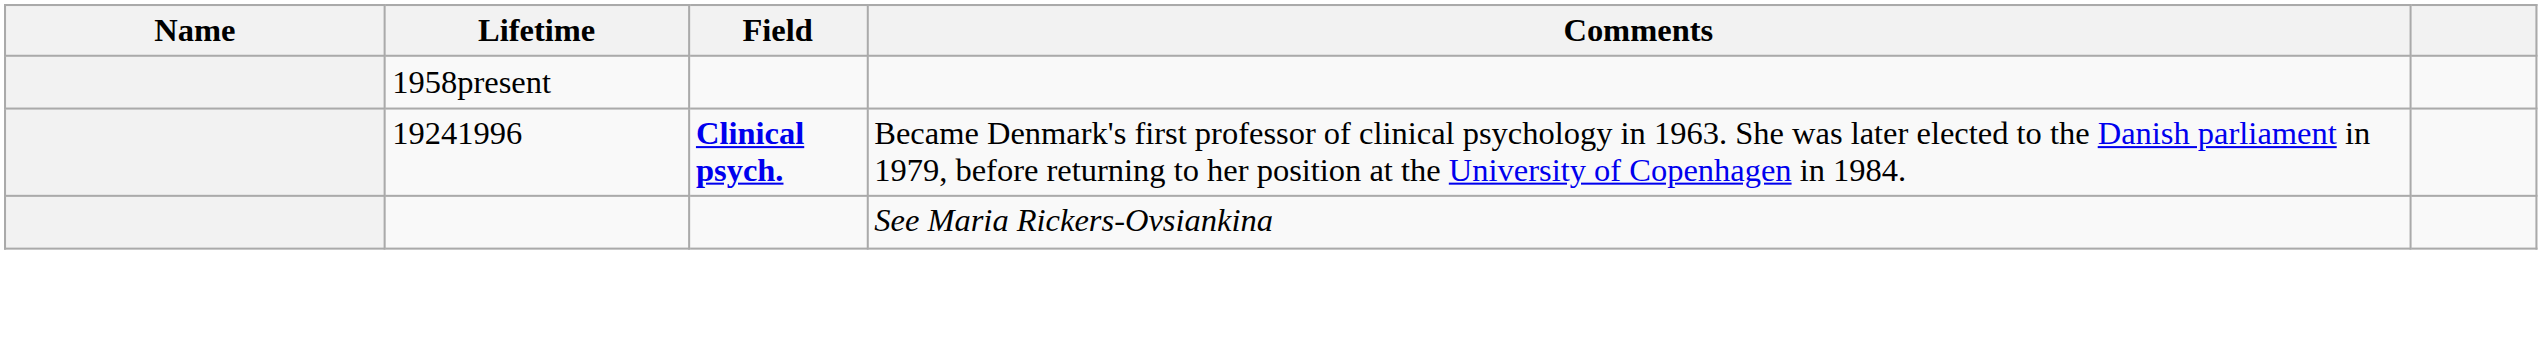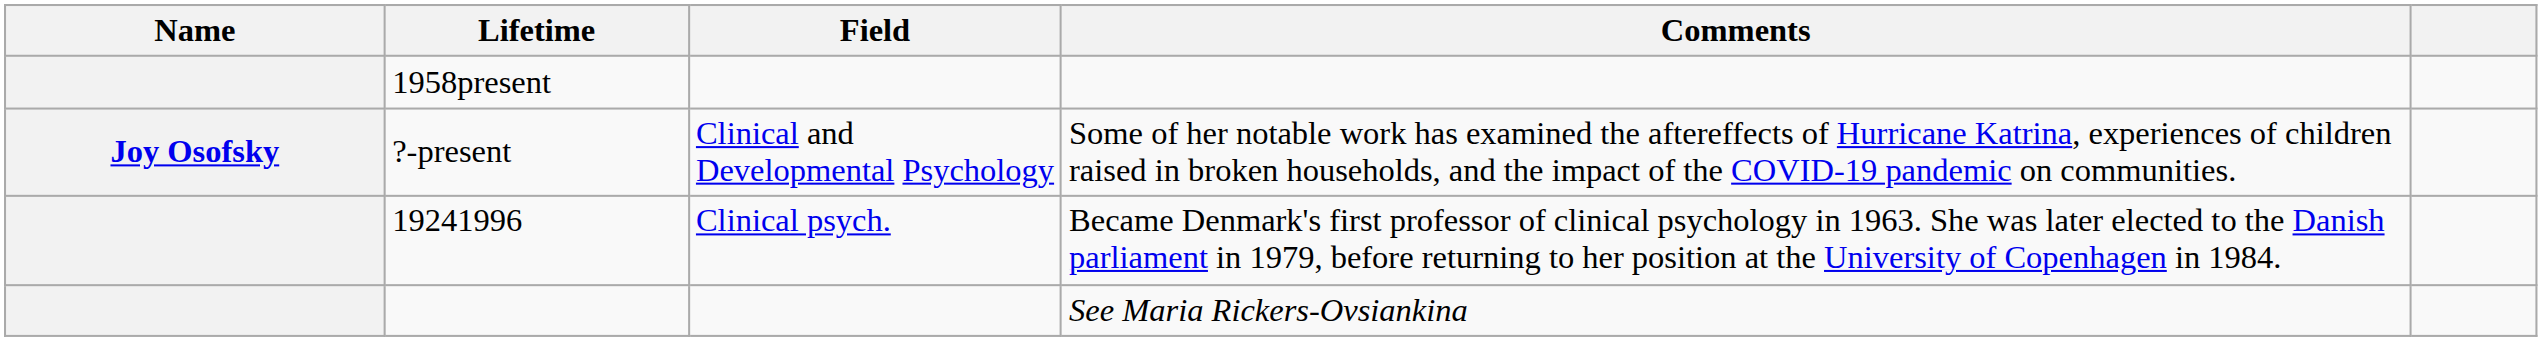+ row: Joy Osofsky | ?-present | Clinical and Developmental Psychology | Some of her notable work has examined the aftereffects of Hurricane Katrina, experiences of children raised in broken households, and the impact of the COVID-19 pandemic on communities.
19241996 | Field: bold -> normal
